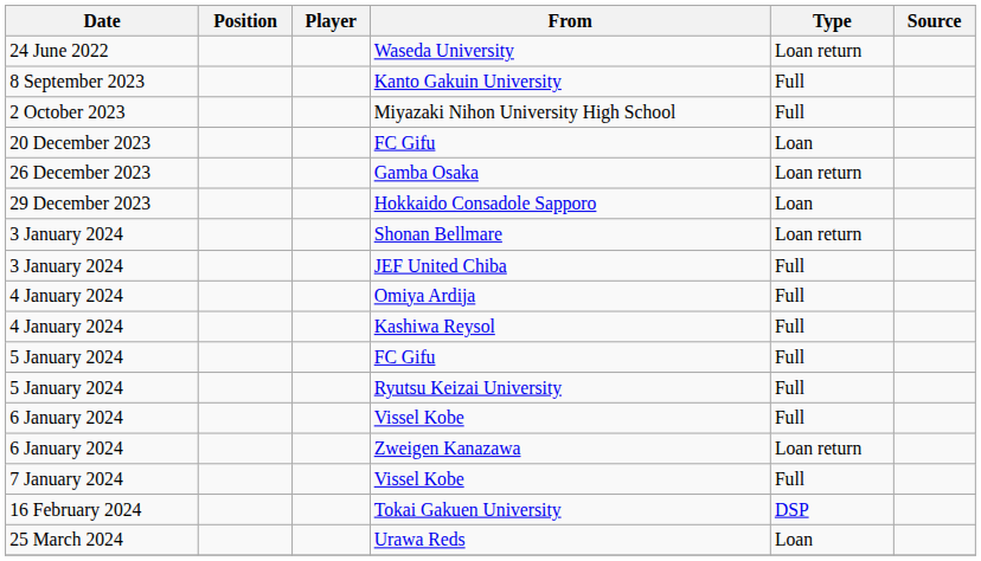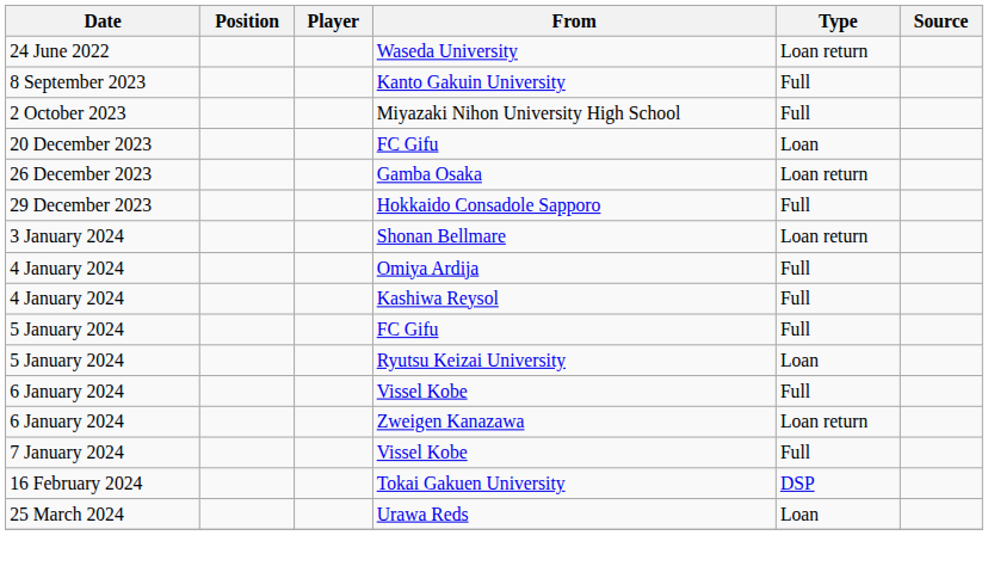Hokkaido Consadole Sapporo | Type: Loan -> Full
- row: 3 January 2024 | JEF United Chiba | Full
Ryutsu Keizai University | Type: Full -> Loan
